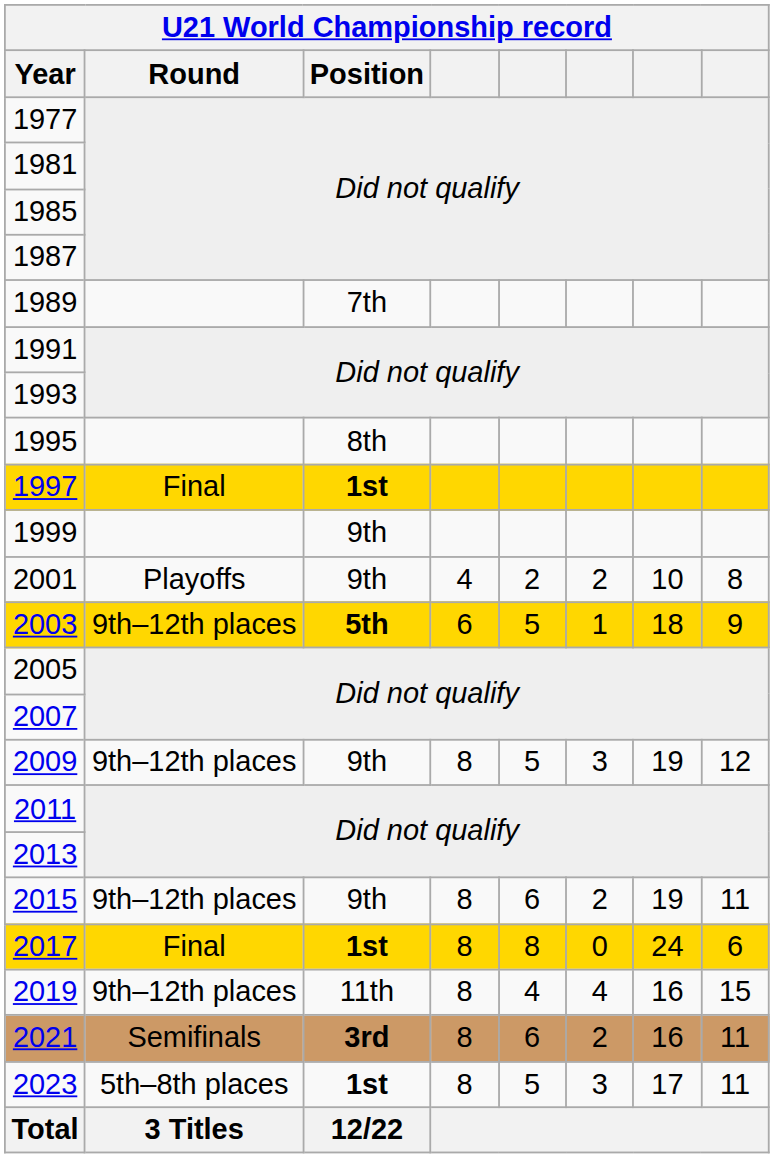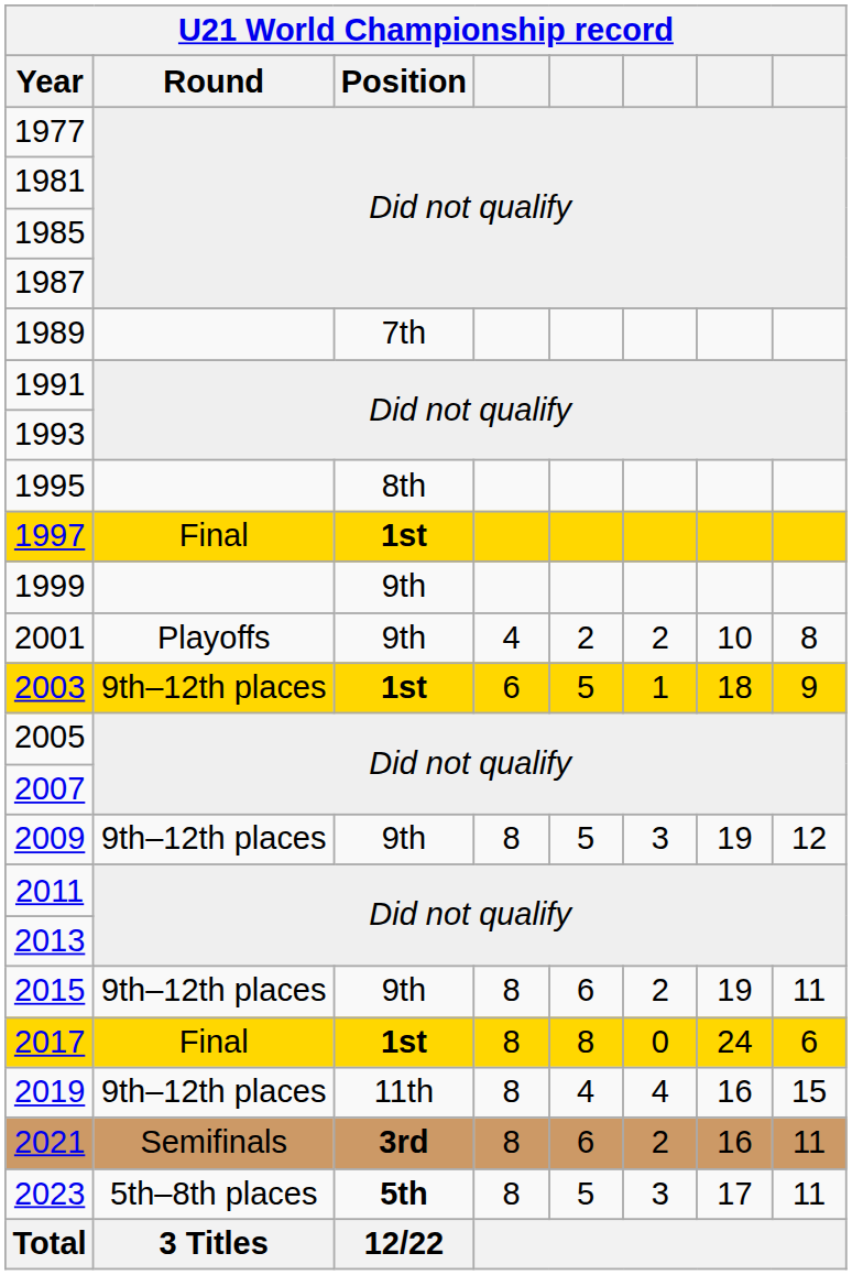2003 | Position: 5th -> 1st
2023 | Position: 1st -> 5th
